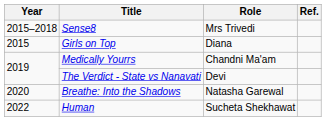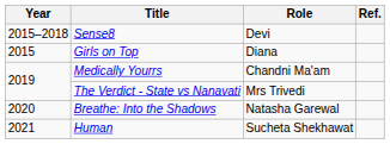Sense8 | Role: Mrs Trivedi -> Devi
The Verdict - State vs Nanavati | Role: Devi -> Mrs Trivedi
Human | Year: 2022 -> 2021
